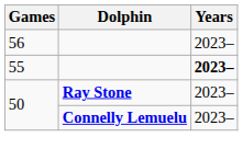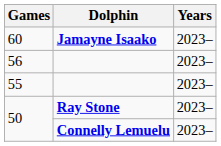+ row: 60 | Jamayne Isaako | 2023–
55 | Years: bold -> normal
